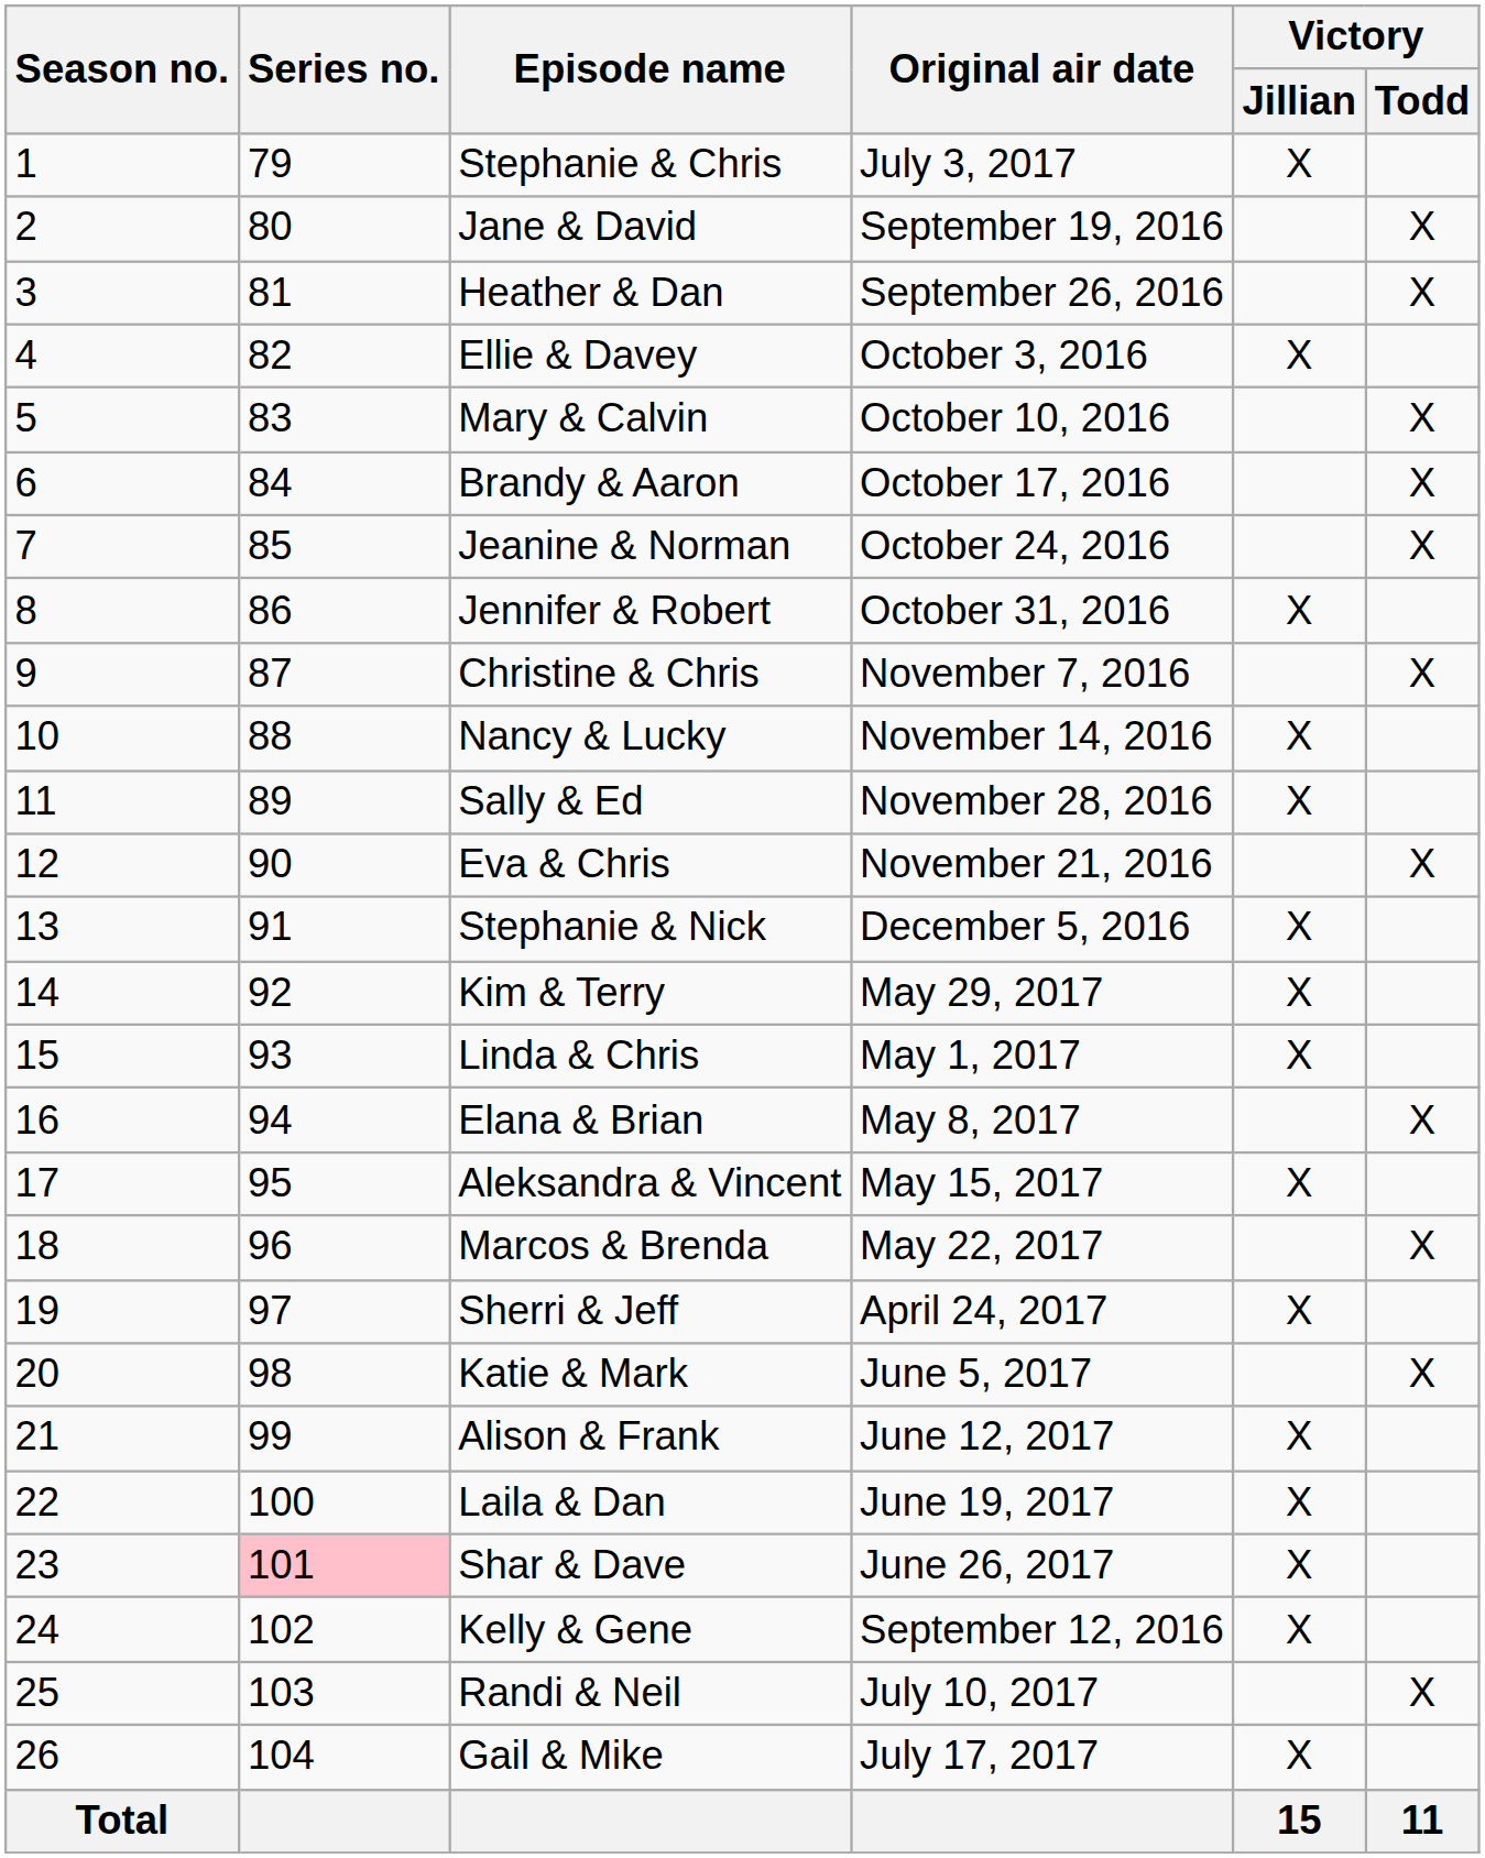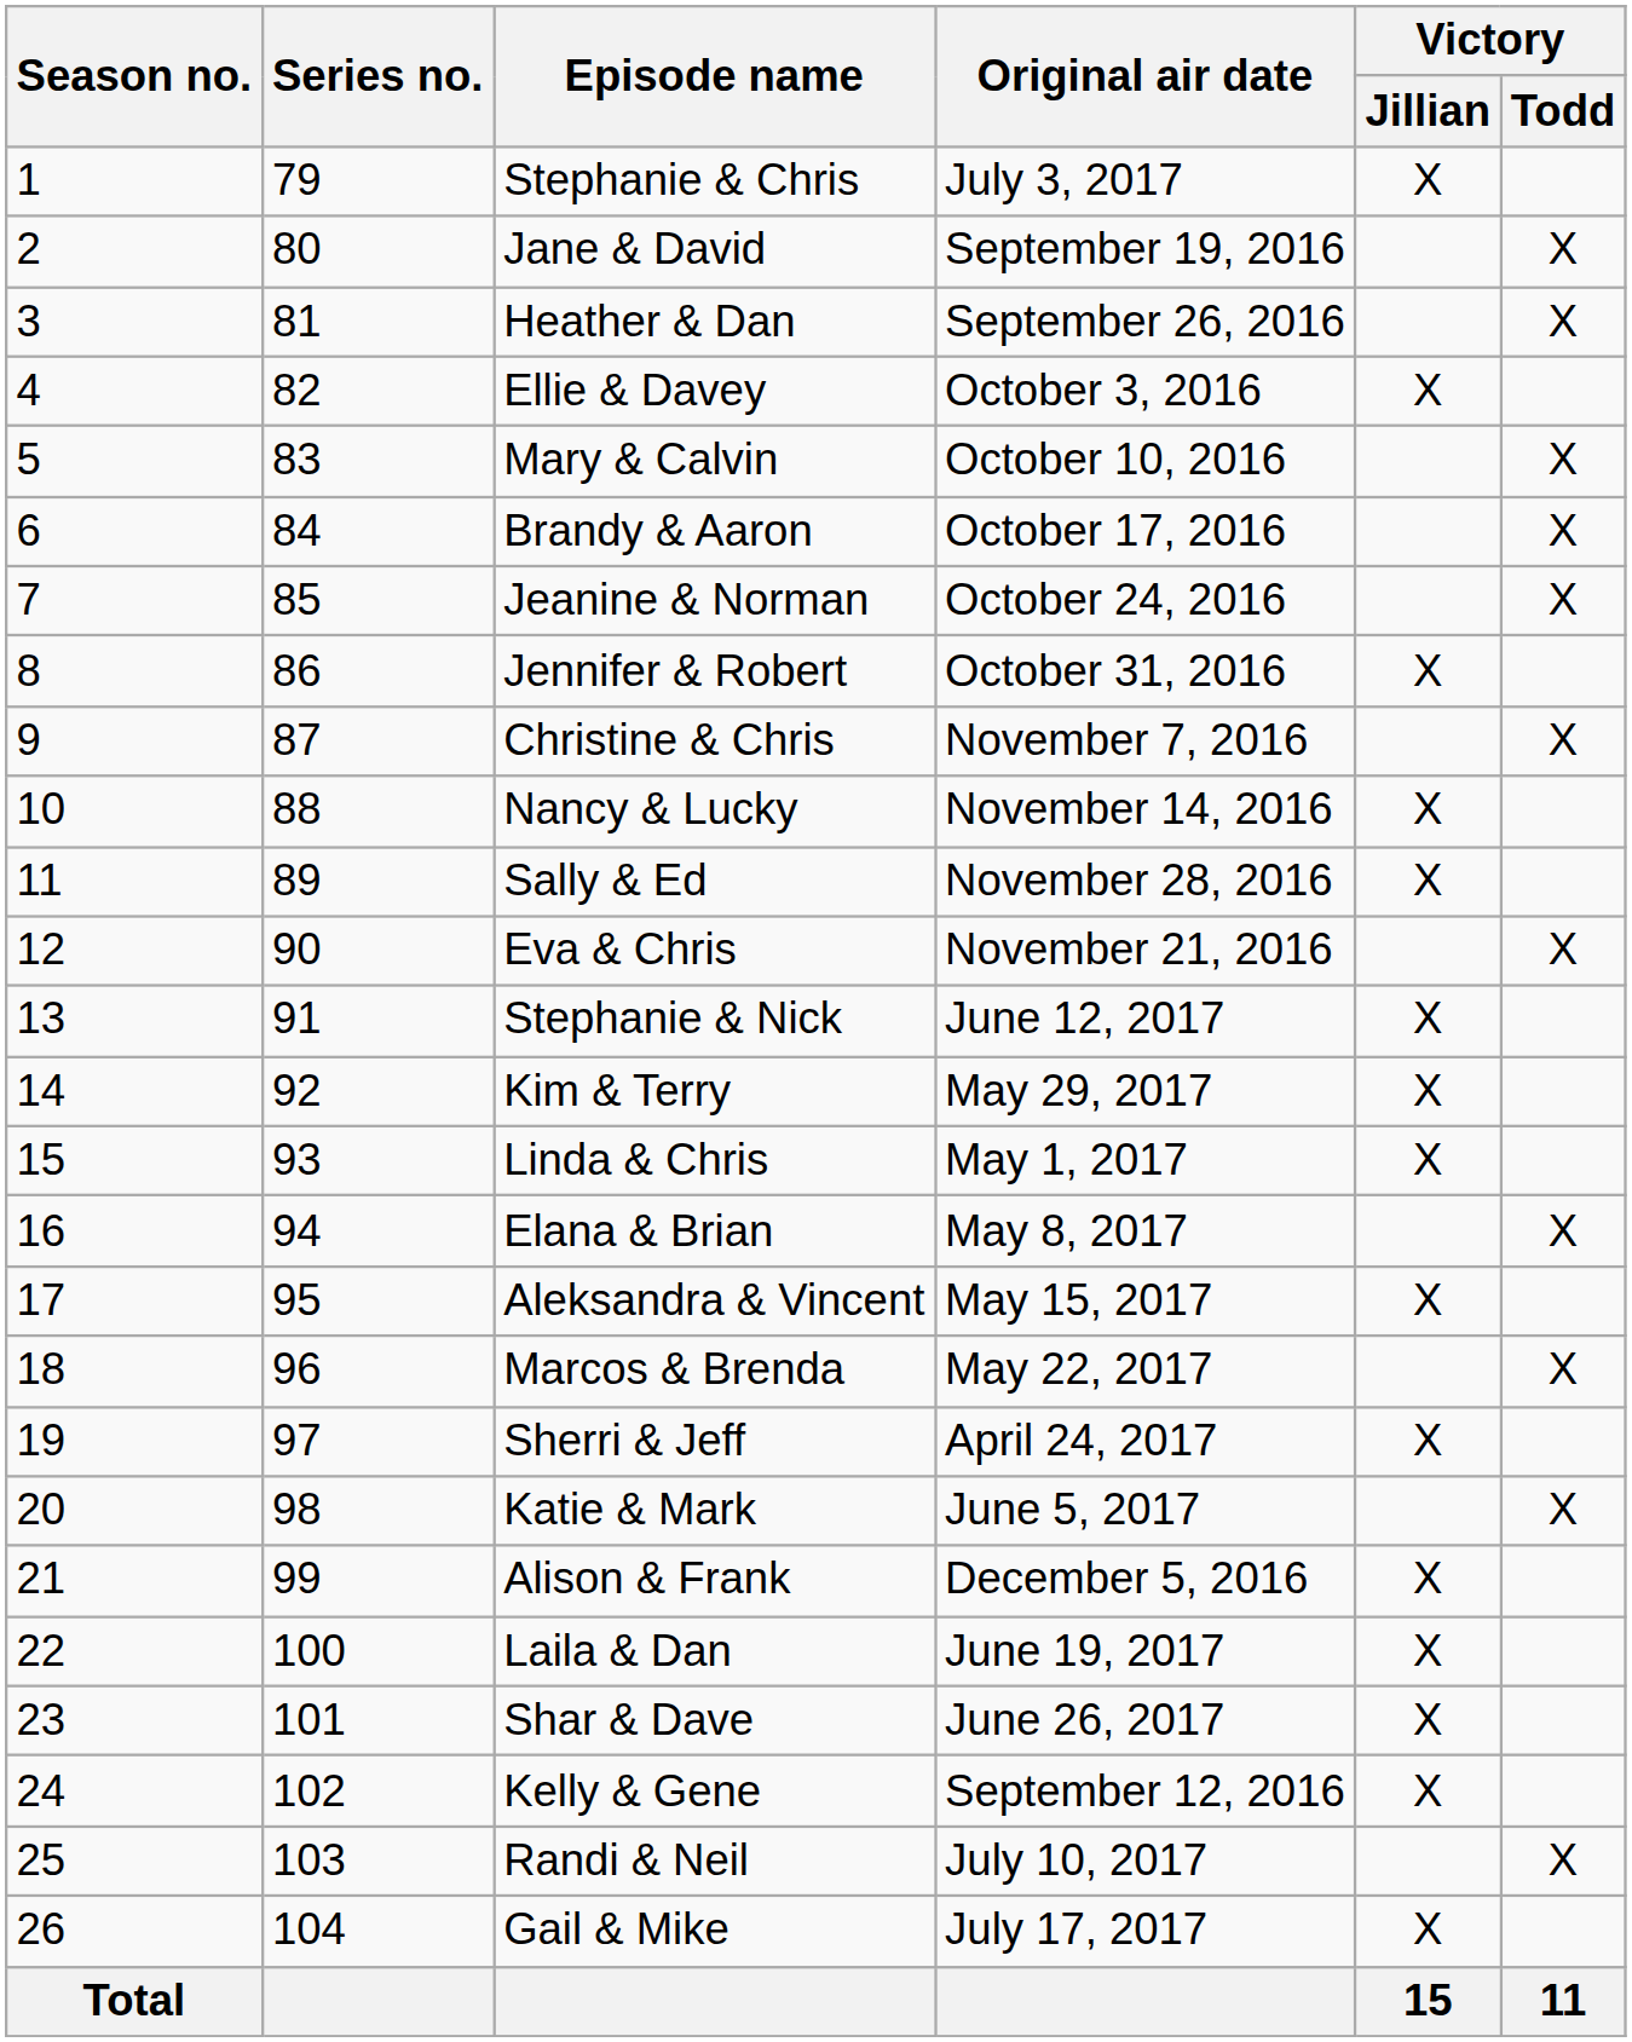Stephanie & Nick | Original air date: December 5, 2016 -> June 12, 2017
Alison & Frank | Original air date: June 12, 2017 -> December 5, 2016
Shar & Dave | Series no.: pink background -> no background
